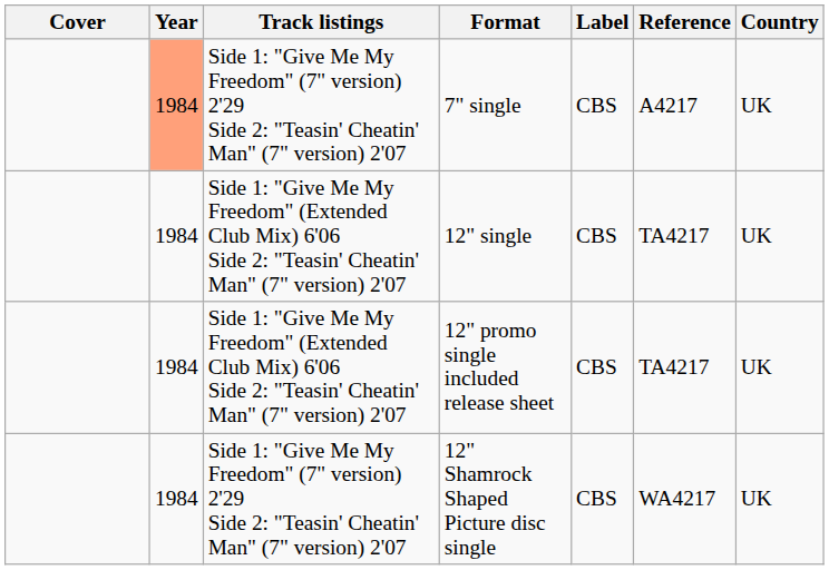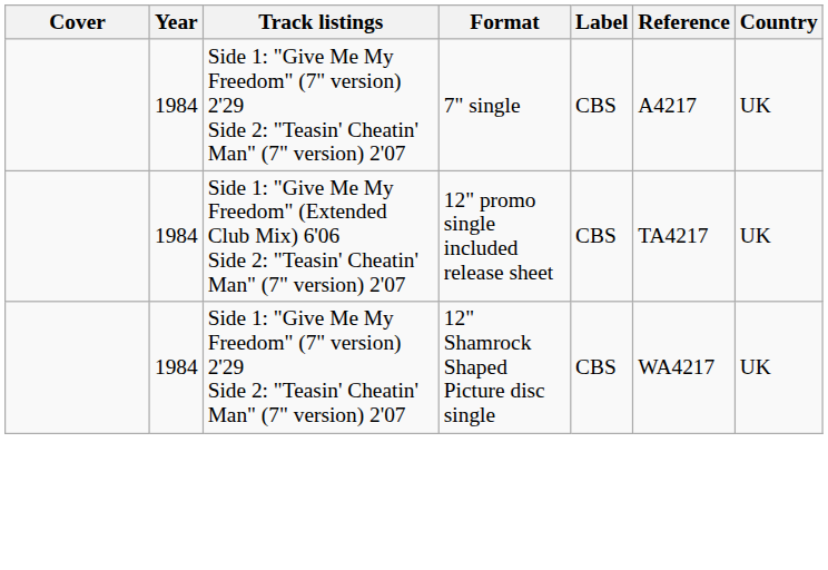7" single | Year: lightsalmon background -> no background
- row: 1984 | Side 1: "Give Me My Freedom" (Extended Club Mix) 6'06 Side 2: "Teasin' Cheatin' Man" (7" version) 2'07 | 12" single | CBS | TA4217 | UK
